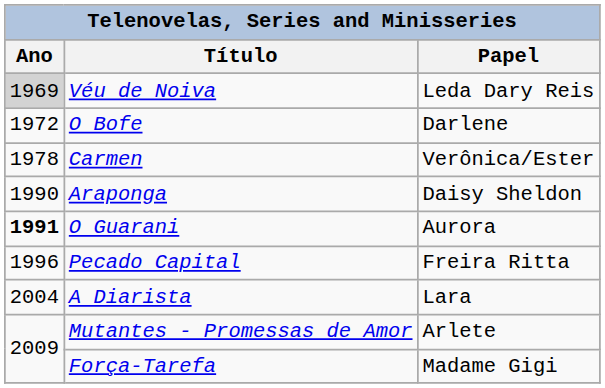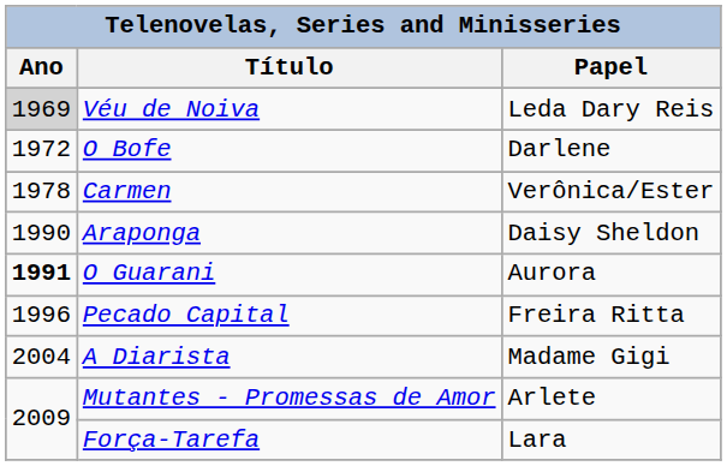A Diarista | Papel: Lara -> Madame Gigi
Força-Tarefa | Papel: Madame Gigi -> Lara
